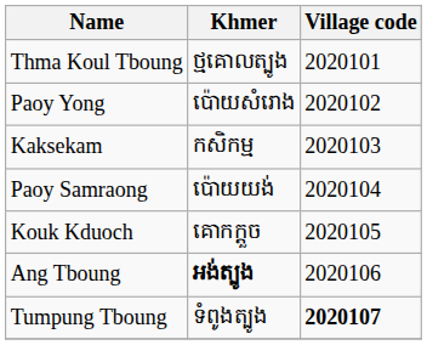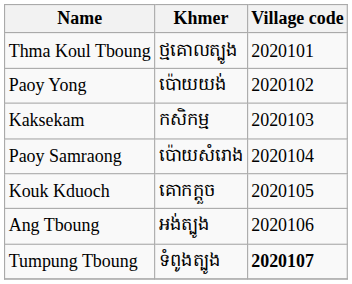Paoy Yong | Khmer: ប៉ោយសំរោង -> ប៉ោយយង់
Paoy Samraong | Khmer: ប៉ោយយង់ -> ប៉ោយសំរោង
Ang Tboung | Khmer: bold -> normal
